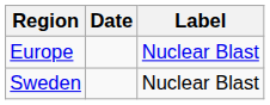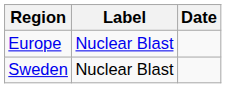columns swapped: Date <-> Label
